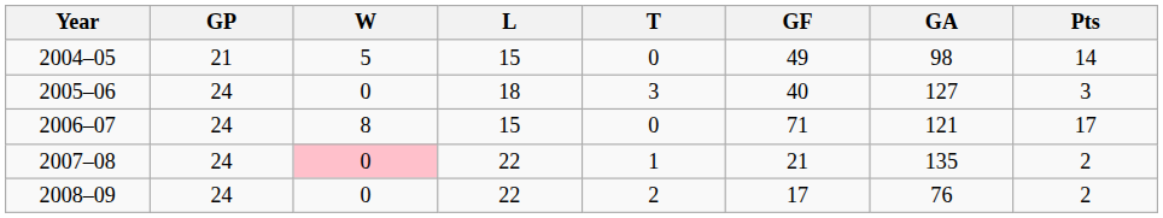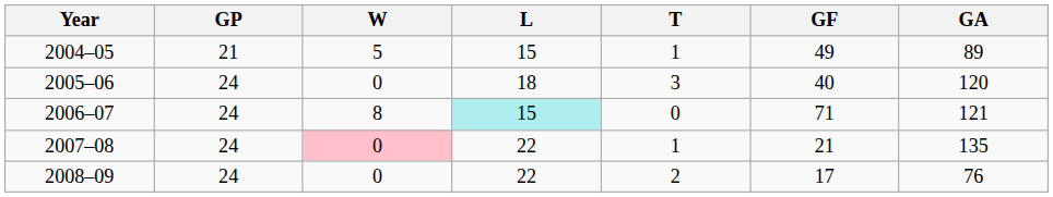- column: Pts | 14 | 3 | 17 | 2 | 2
2004–05 | T: 0 -> 1
2004–05 | GA: 98 -> 89
2005–06 | GA: 127 -> 120
2006–07 | L: no background -> paleturquoise background
